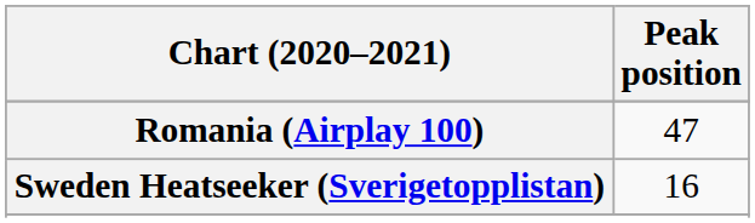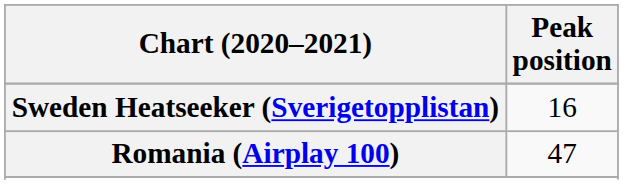rows swapped: Romania (Airplay 100) <-> Sweden Heatseeker (Sverigetopplistan)
